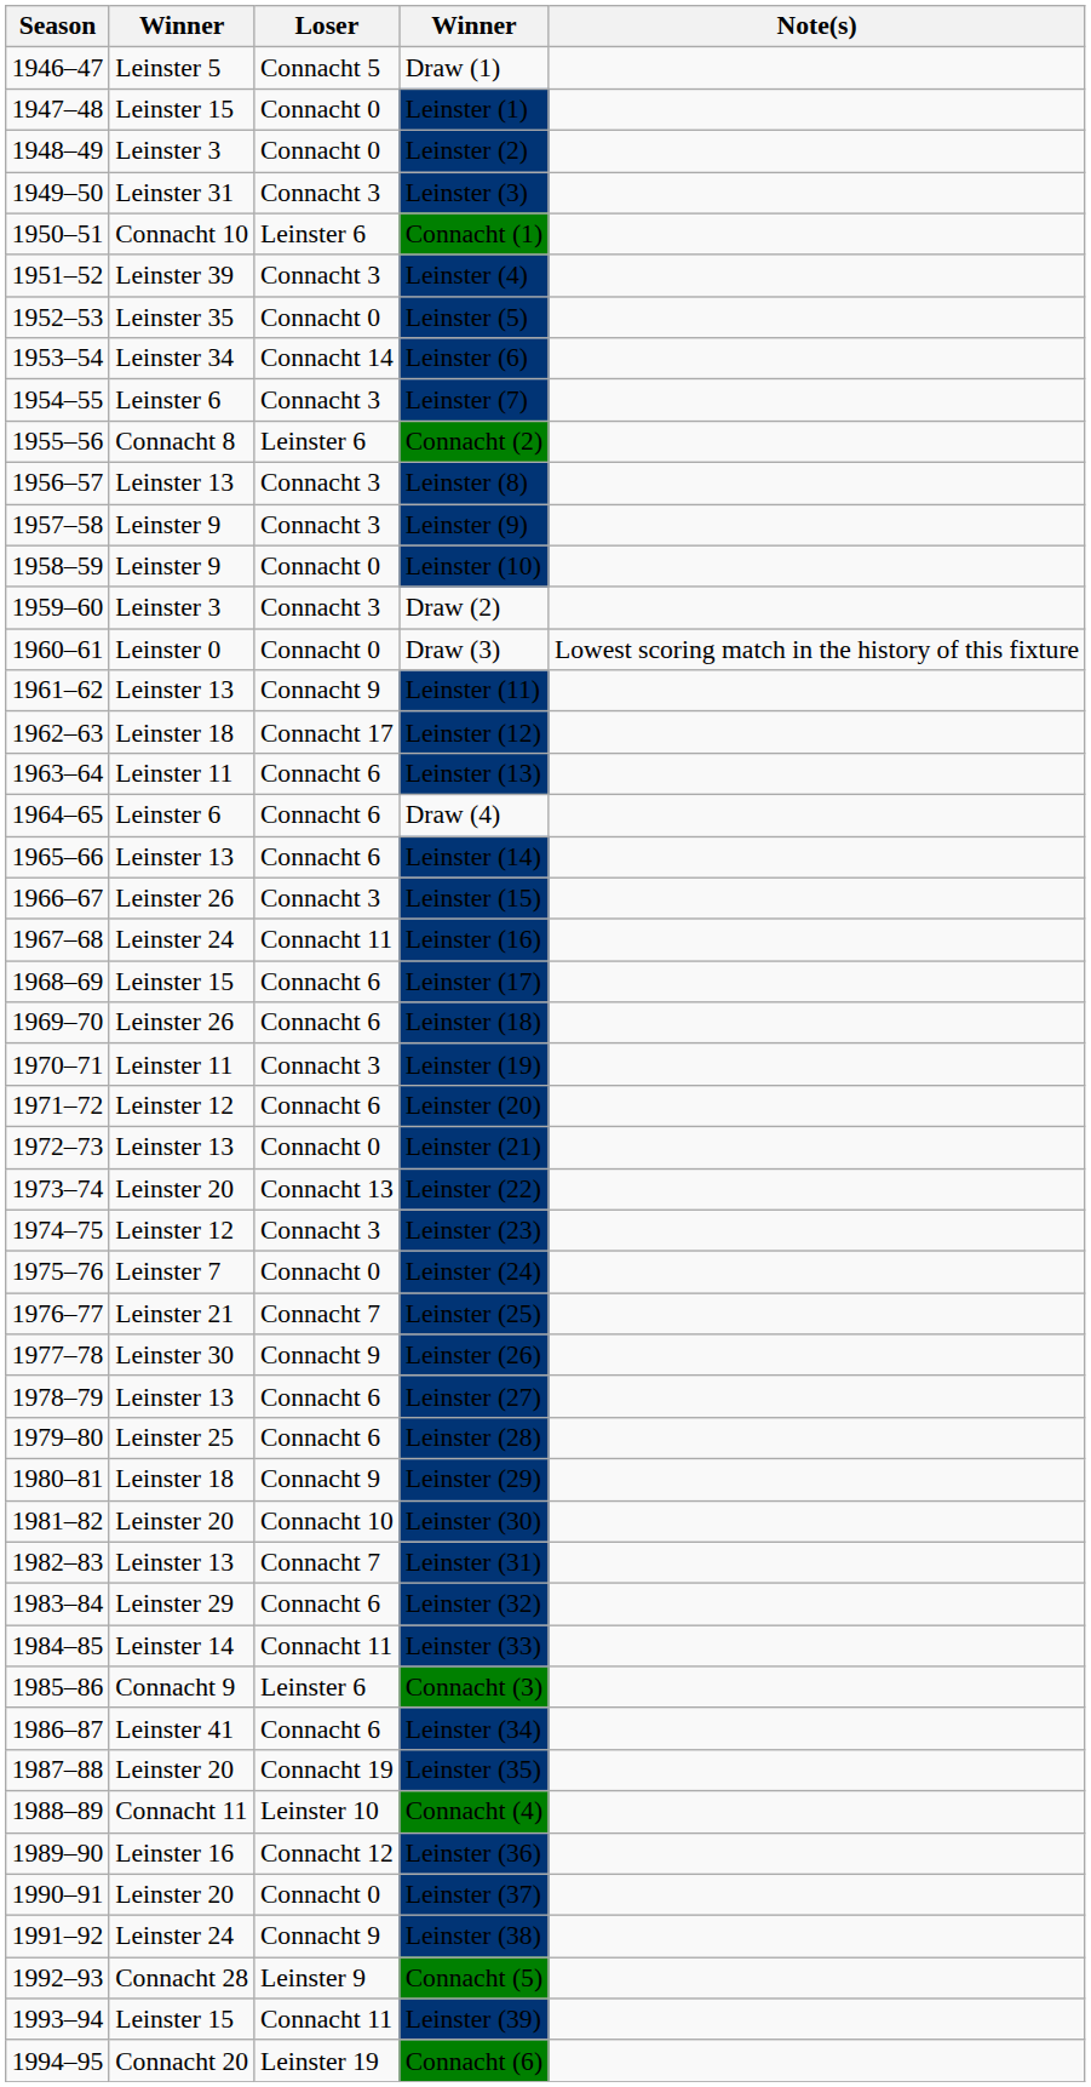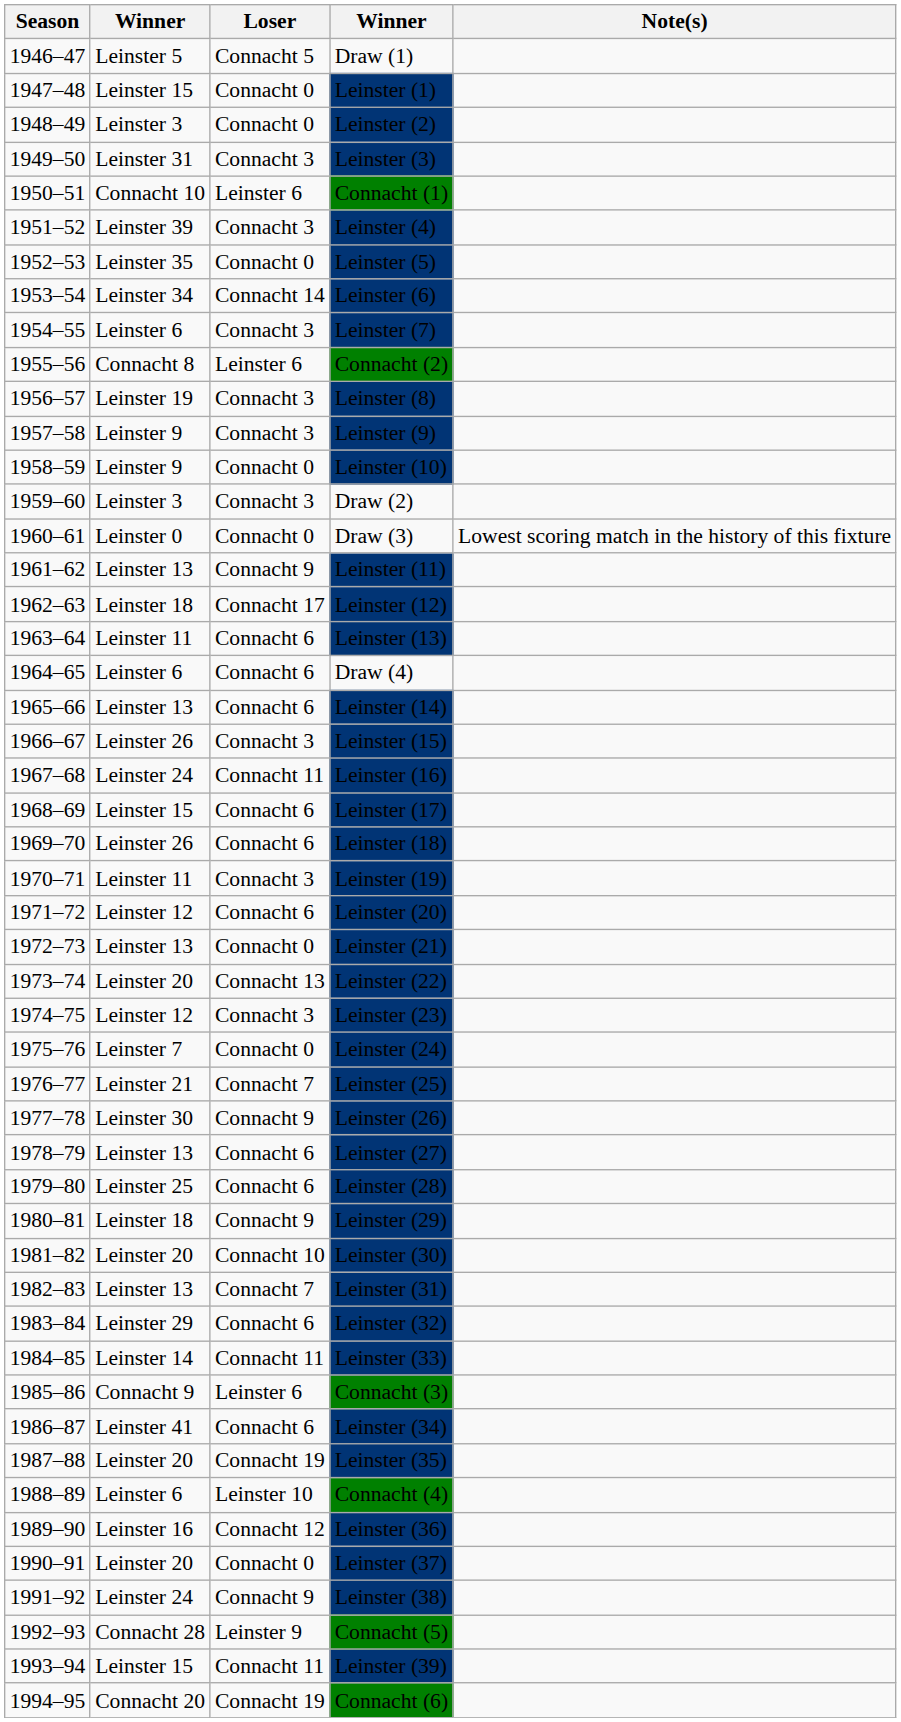Leinster (8) | column 2: Leinster 13 -> Leinster 19
Connacht (4) | column 2: Connacht 11 -> Leinster 6
Connacht (6) | Loser: Leinster 19 -> Connacht 19
